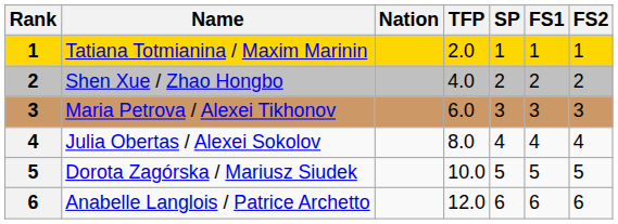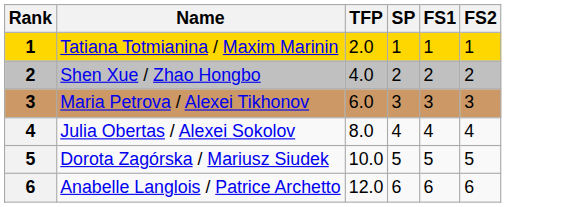- column: Nation
